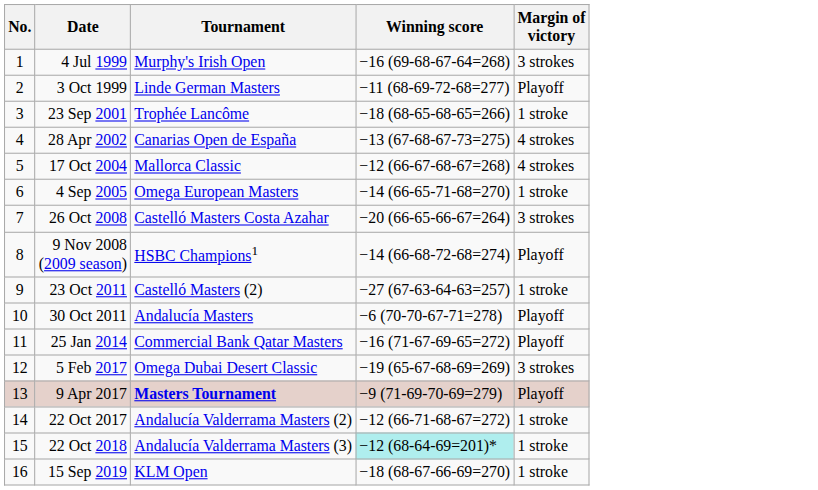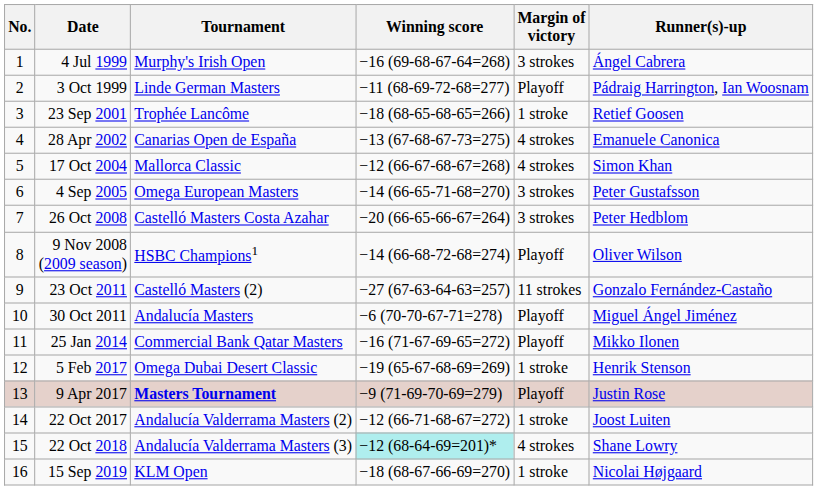+ column: Runner(s)-up | Ángel Cabrera | Pádraig Harrington, Ian Woosnam | Retief Goosen | Emanuele Canonica | Simon Khan | Peter Gustafsson | Peter Hedblom | Oliver Wilson | Gonzalo Fernández-Castaño | Miguel Ángel Jiménez | Mikko Ilonen | Henrik Stenson | Justin Rose | Joost Luiten | Shane Lowry | Nicolai Højgaard
4 Sep 2005 | Margin of victory: 1 stroke -> 3 strokes
23 Oct 2011 | Margin of victory: 1 stroke -> 11 strokes
5 Feb 2017 | Margin of victory: 3 strokes -> 1 stroke
22 Oct 2018 | Margin of victory: 1 stroke -> 4 strokes
